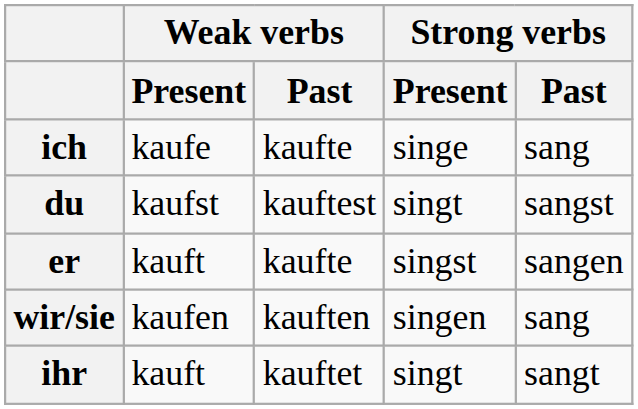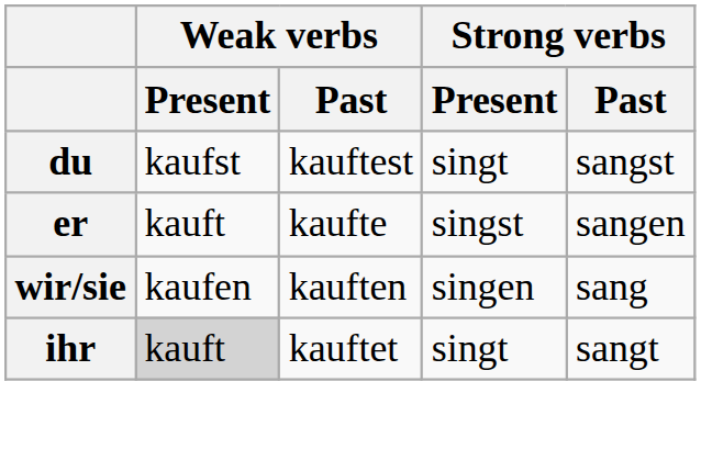- row: ich | kaufe | kaufte | singe | sang
ihr | Weak verbs / Present: no background -> lightgrey background
